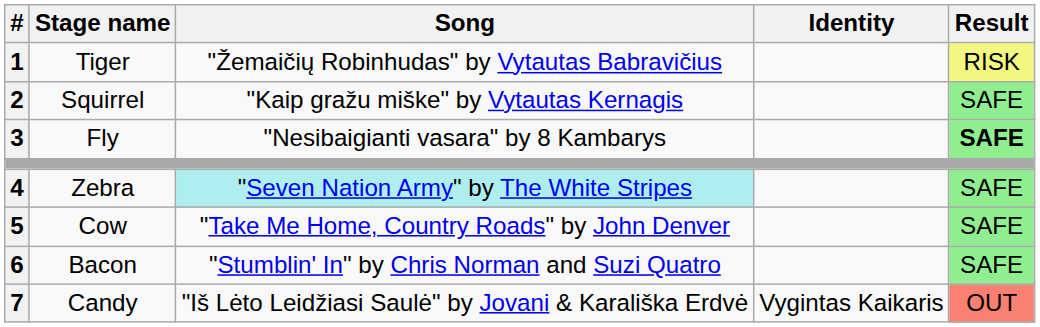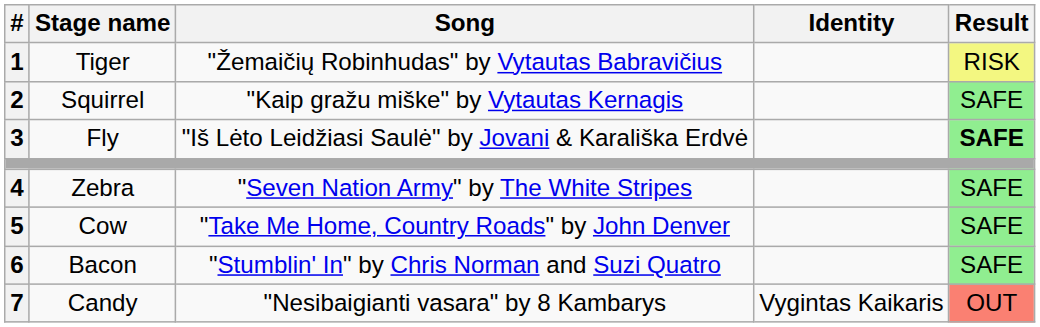Fly | Song: "Nesibaigianti vasara" by 8 Kambarys -> "Iš Lėto Leidžiasi Saulė" by Jovani & Karališka Erdvė
Zebra | Song: paleturquoise background -> no background
Candy | Song: "Iš Lėto Leidžiasi Saulė" by Jovani & Karališka Erdvė -> "Nesibaigianti vasara" by 8 Kambarys
